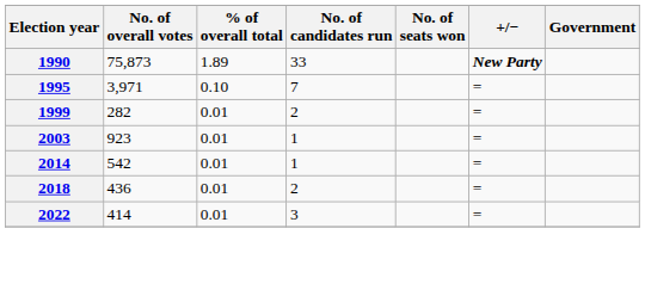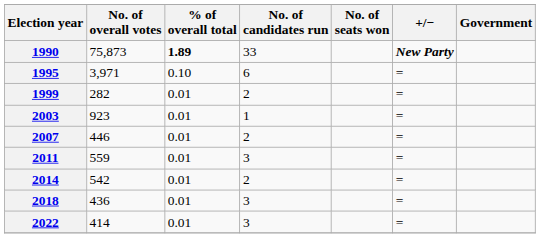1990 | % of overall total: normal -> bold
1995 | No. of candidates run: 7 -> 6
+ row: 2007 | 446 | 0.01 | 2 | =
+ row: 2011 | 559 | 0.01 | 3 | =
2014 | No. of candidates run: 1 -> 2
2018 | No. of candidates run: 2 -> 3
